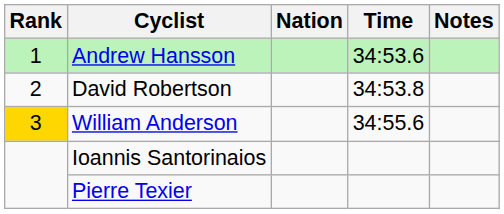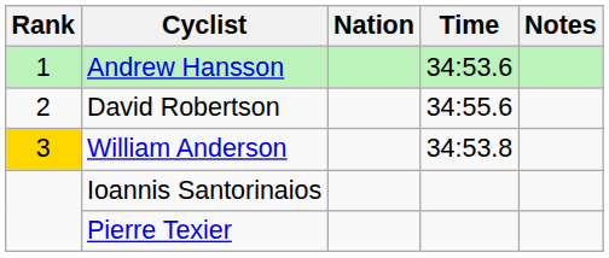David Robertson | Time: 34:53.8 -> 34:55.6
William Anderson | Time: 34:55.6 -> 34:53.8
